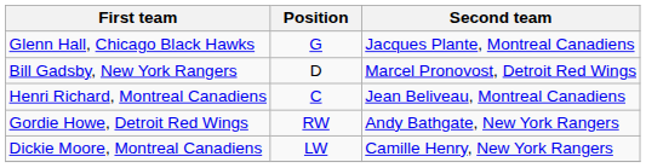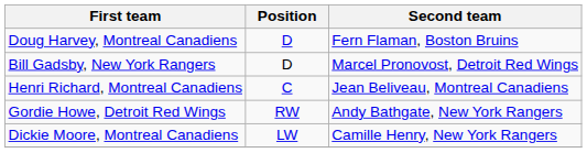- row: Glenn Hall, Chicago Black Hawks | G | Jacques Plante, Montreal Canadiens
+ row: Doug Harvey, Montreal Canadiens | D | Fern Flaman, Boston Bruins
